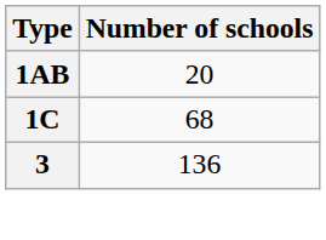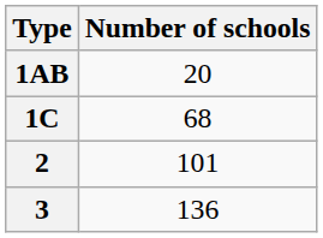+ row: 2 | 101
